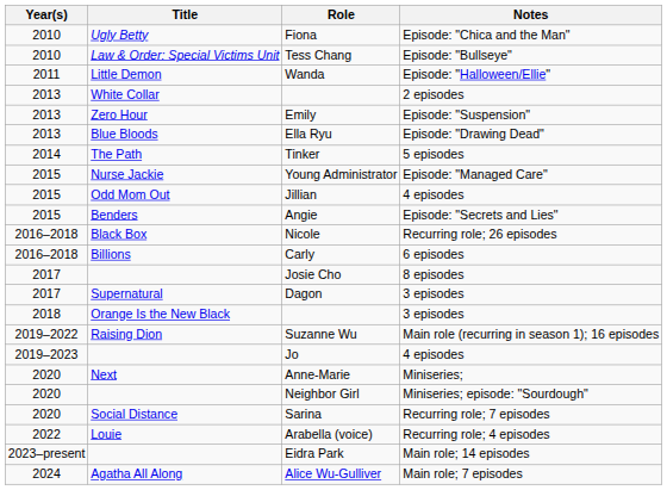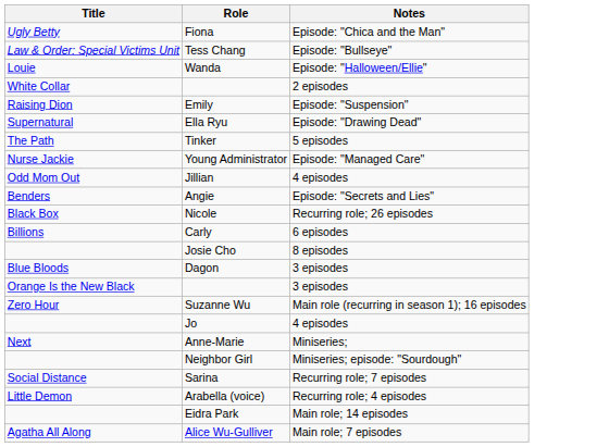- column: Year(s) | 2010 | 2010 | 2011 | 2013 | 2013 | 2013 | 2014 | 2015 | 2015 | 2015 | 2016–2018 | 2016–2018 | 2017 | 2017 | 2018 | 2019–2022 | 2019–2023 | 2020 | 2020 | 2020 | 2022 | 2023–present | 2024
Wanda | Title: Little Demon -> Louie
Emily | Title: Zero Hour -> Raising Dion
Ella Ryu | Title: Blue Bloods -> Supernatural
Dagon | Title: Supernatural -> Blue Bloods
Suzanne Wu | Title: Raising Dion -> Zero Hour
Arabella (voice) | Title: Louie -> Little Demon
